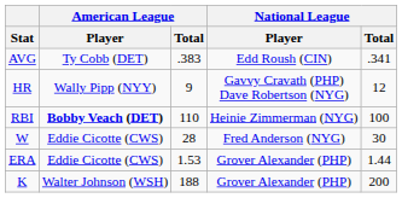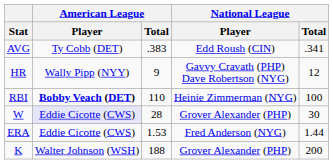W | American League / Player: no background -> lavender background
W | National League / Player: Fred Anderson (NYG) -> Grover Alexander (PHP)
ERA | National League / Player: Grover Alexander (PHP) -> Fred Anderson (NYG)
